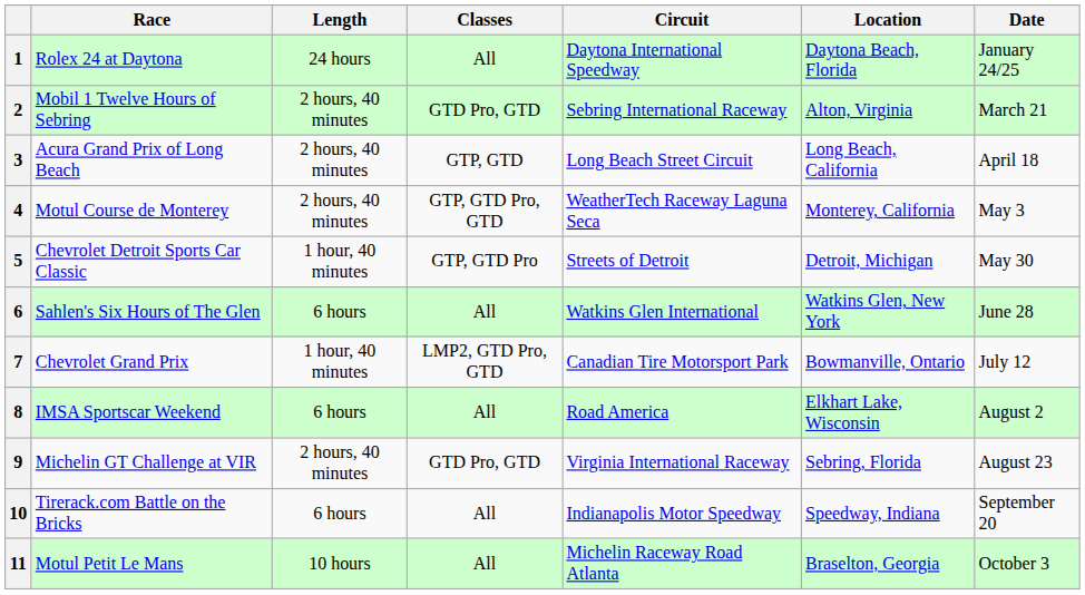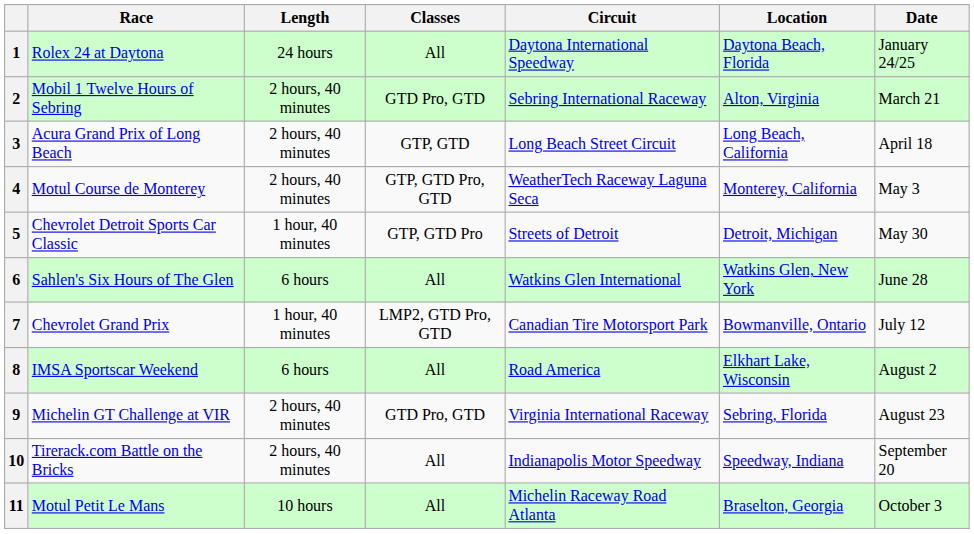10 | Length: 6 hours -> 2 hours, 40 minutes
